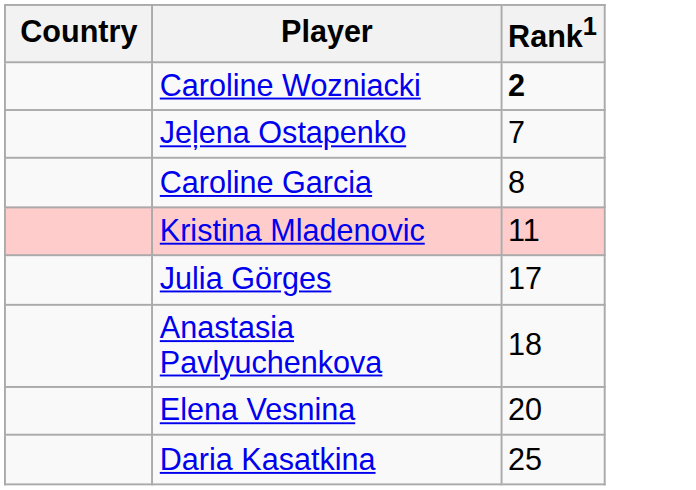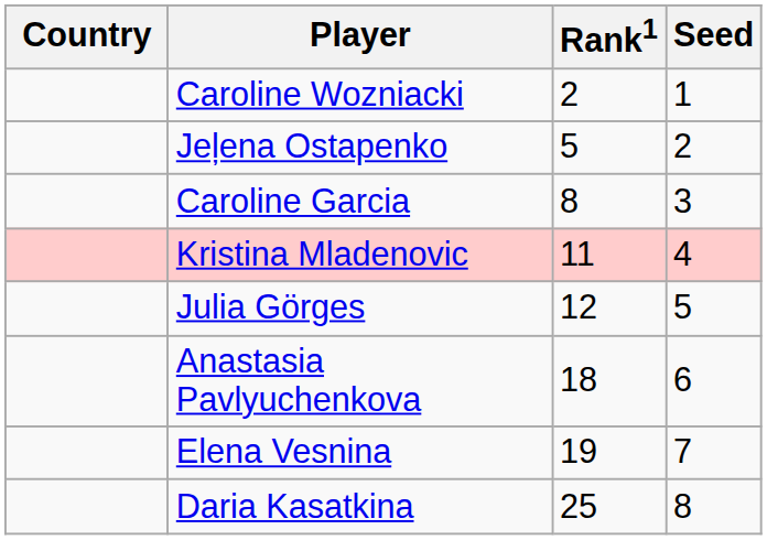+ column: Seed | 1 | 2 | 3 | 4 | 5 | 6 | 7 | 8
Caroline Wozniacki | Rank1: bold -> normal
Jeļena Ostapenko | Rank1: 7 -> 5
Julia Görges | Rank1: 17 -> 12
Elena Vesnina | Rank1: 20 -> 19
